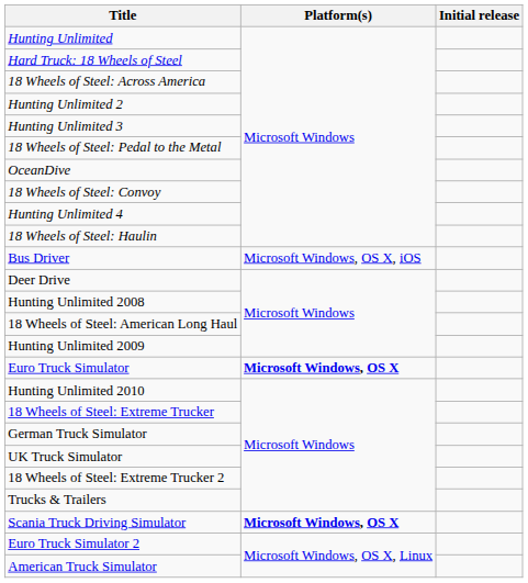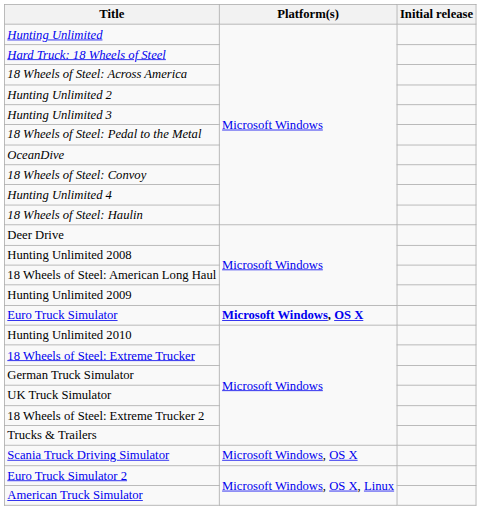- row: Bus Driver | Microsoft Windows, OS X, iOS
Scania Truck Driving Simulator | Platform(s): bold -> normal
